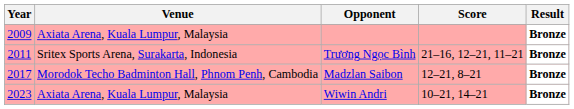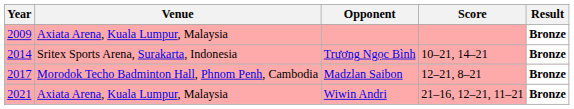Trương Ngọc Bình | Year: 2011 -> 2014
Trương Ngọc Bình | Score: 21–16, 12–21, 11–21 -> 10–21, 14–21
Wiwin Andri | Year: 2023 -> 2021
Wiwin Andri | Score: 10–21, 14–21 -> 21–16, 12–21, 11–21
